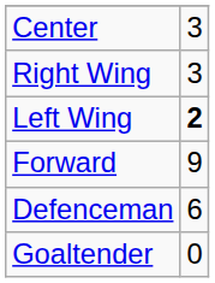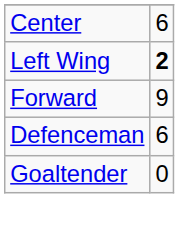Center | column 2: 3 -> 6
- row: Right Wing | 3
